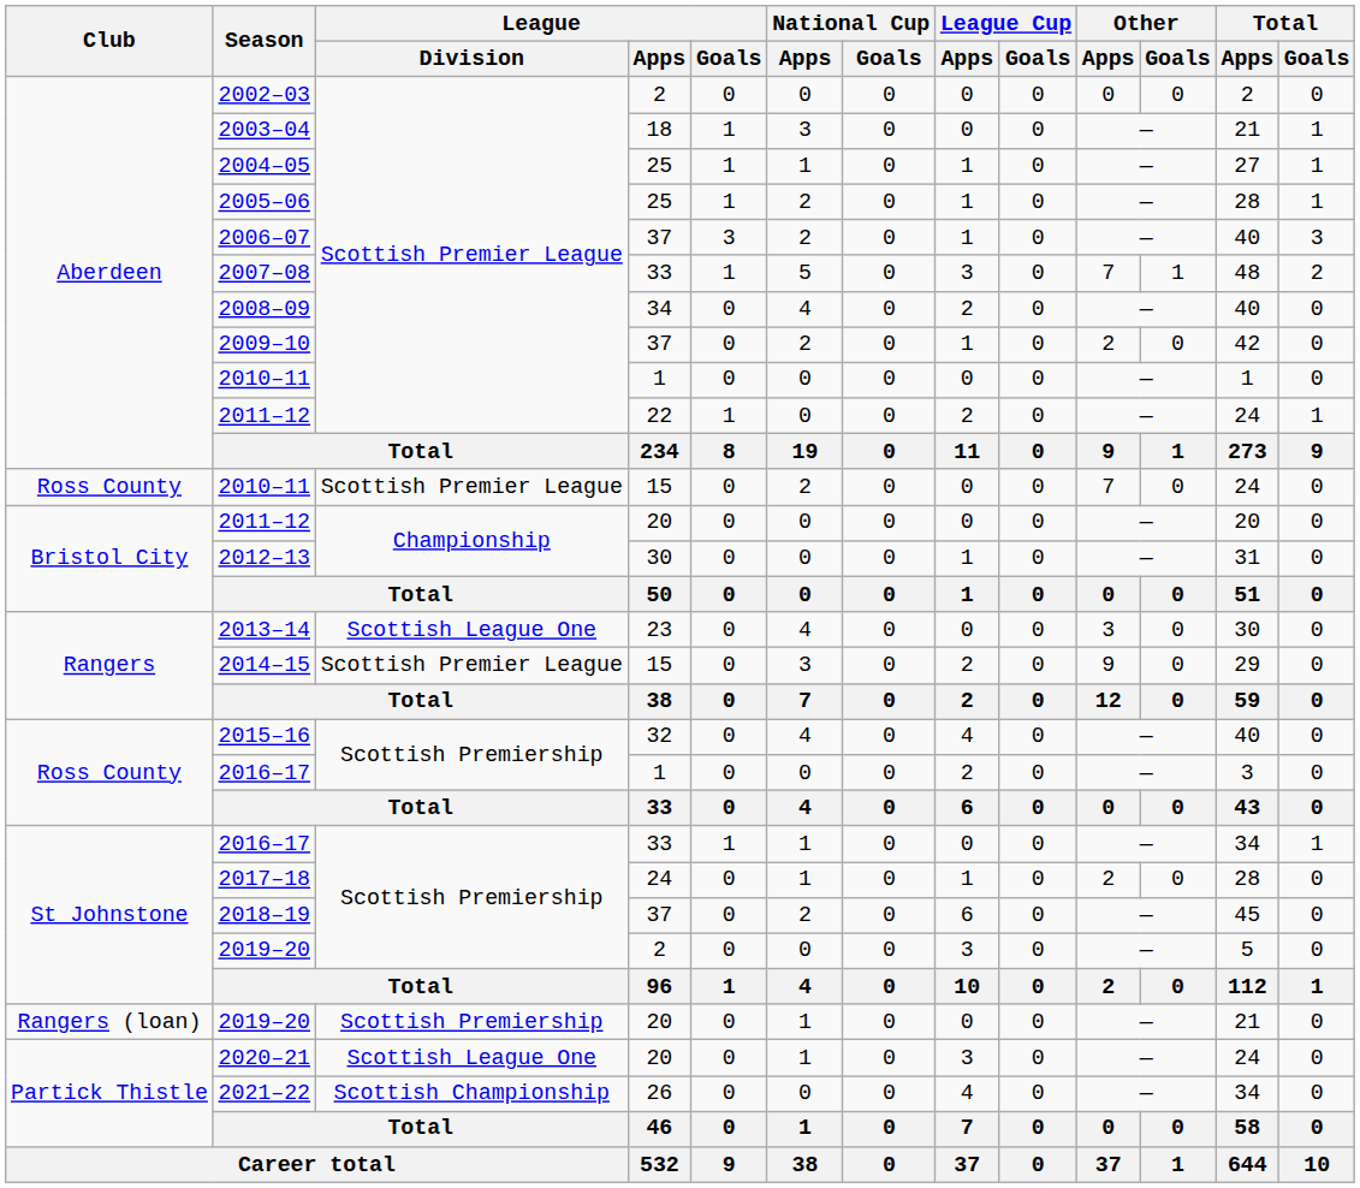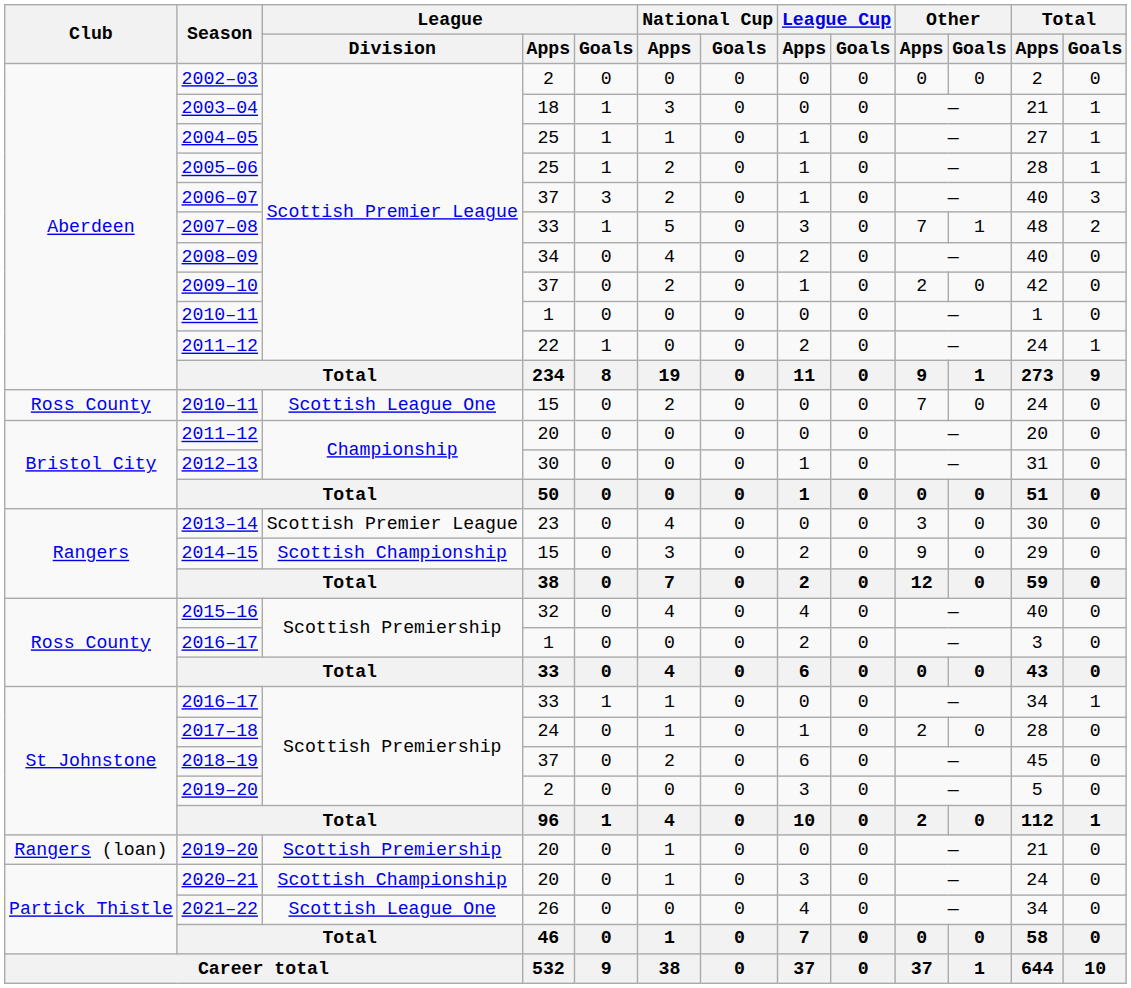2010–11 / 15 | League / Division: Scottish Premier League -> Scottish League One
2013–14 | League / Division: Scottish League One -> Scottish Premier League
2014–15 | League / Division: Scottish Premier League -> Scottish Championship
2020–21 | League / Division: Scottish League One -> Scottish Championship
2021–22 | League / Division: Scottish Championship -> Scottish League One
